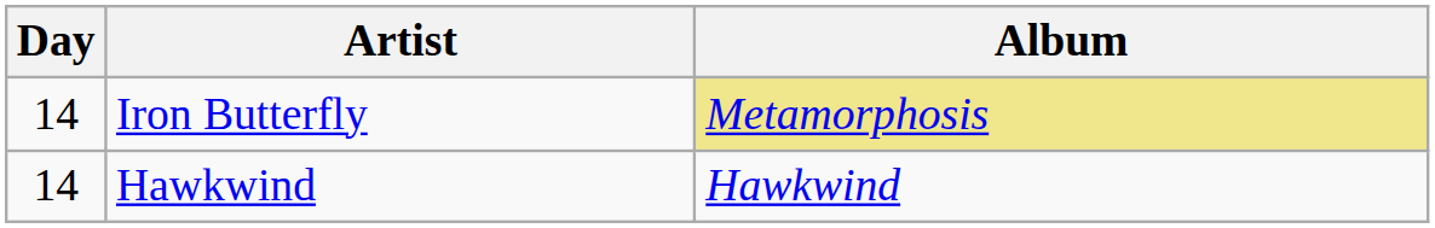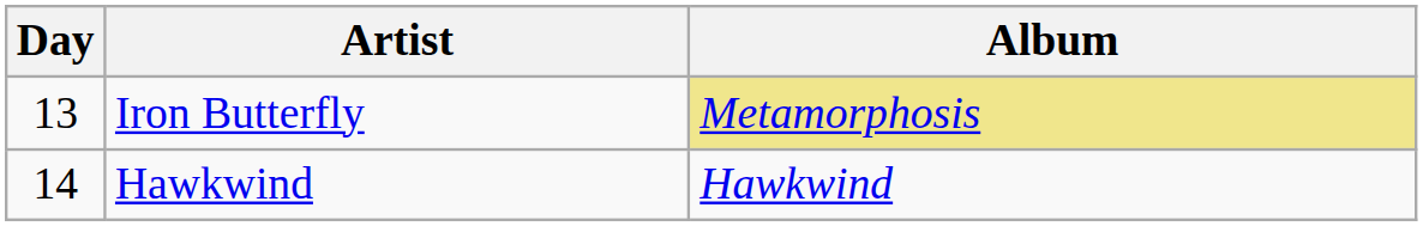Iron Butterfly | Day: 14 -> 13
